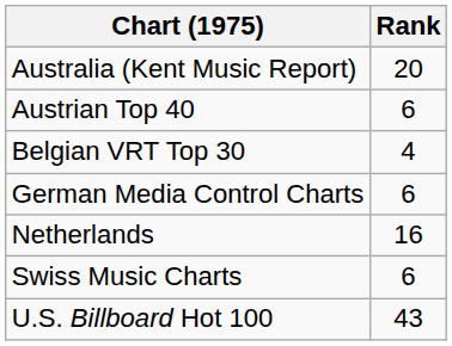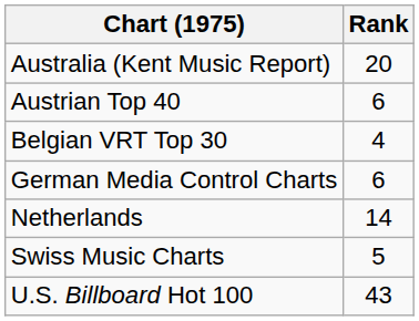Netherlands | Rank: 16 -> 14
Swiss Music Charts | Rank: 6 -> 5
